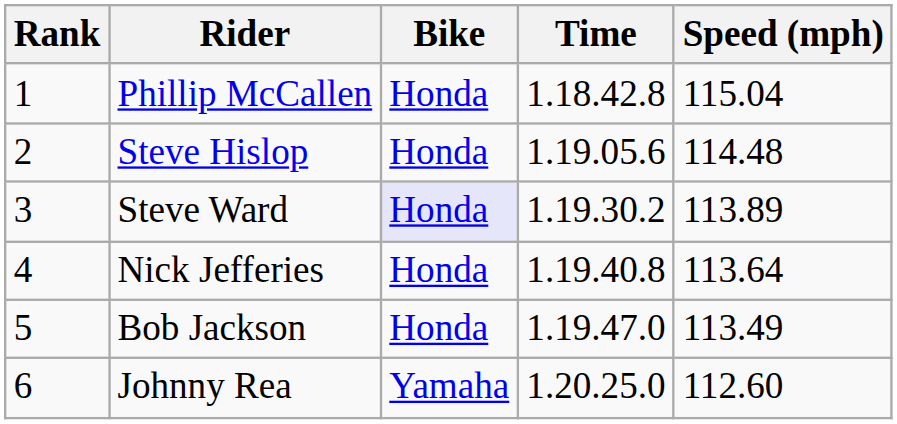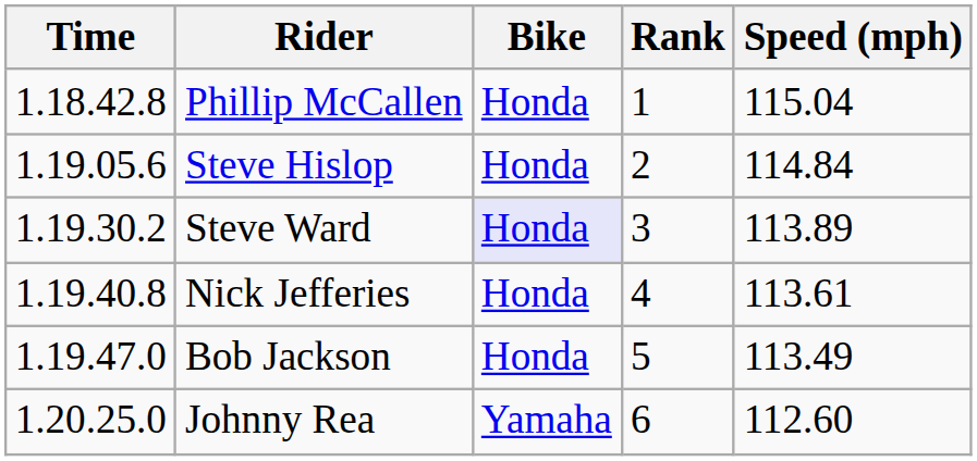columns swapped: Rank <-> Time
Steve Hislop | Speed (mph): 114.48 -> 114.84
Nick Jefferies | Speed (mph): 113.64 -> 113.61
